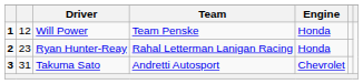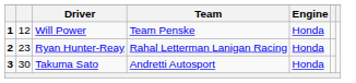Takuma Sato | column 2: 31 -> 30
Takuma Sato | Engine: Chevrolet -> Honda
